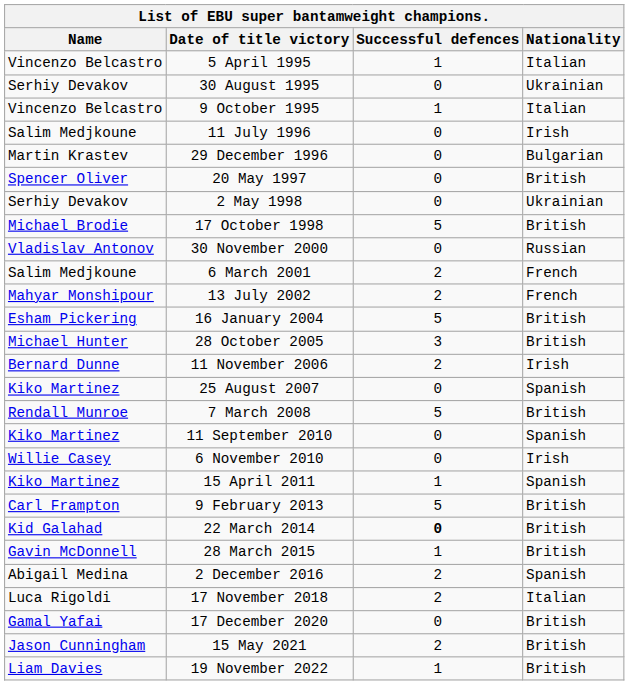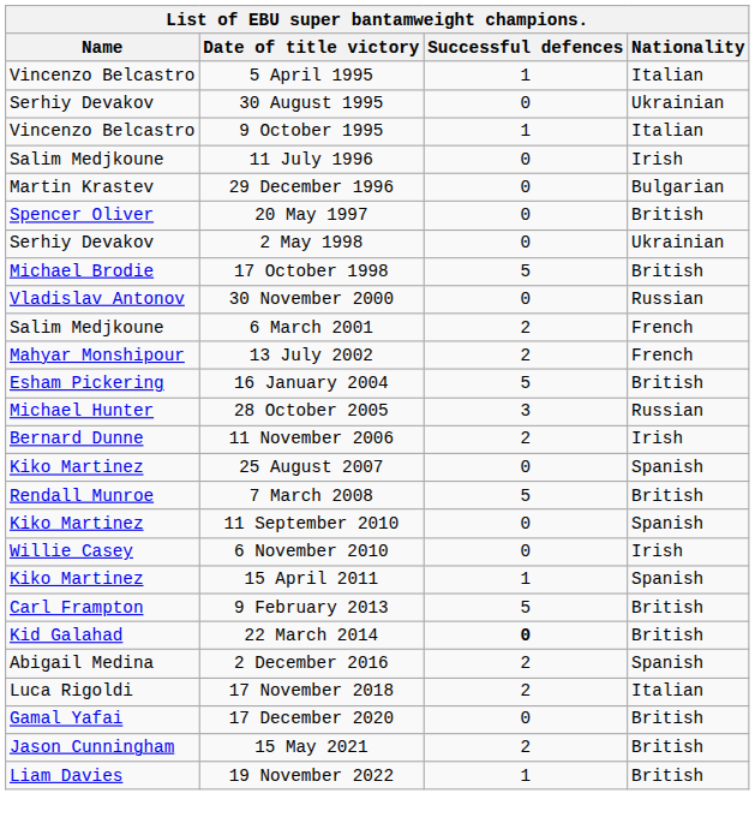28 October 2005 | Nationality: British -> Russian
- row: Gavin McDonnell | 28 March 2015 | 1 | British
